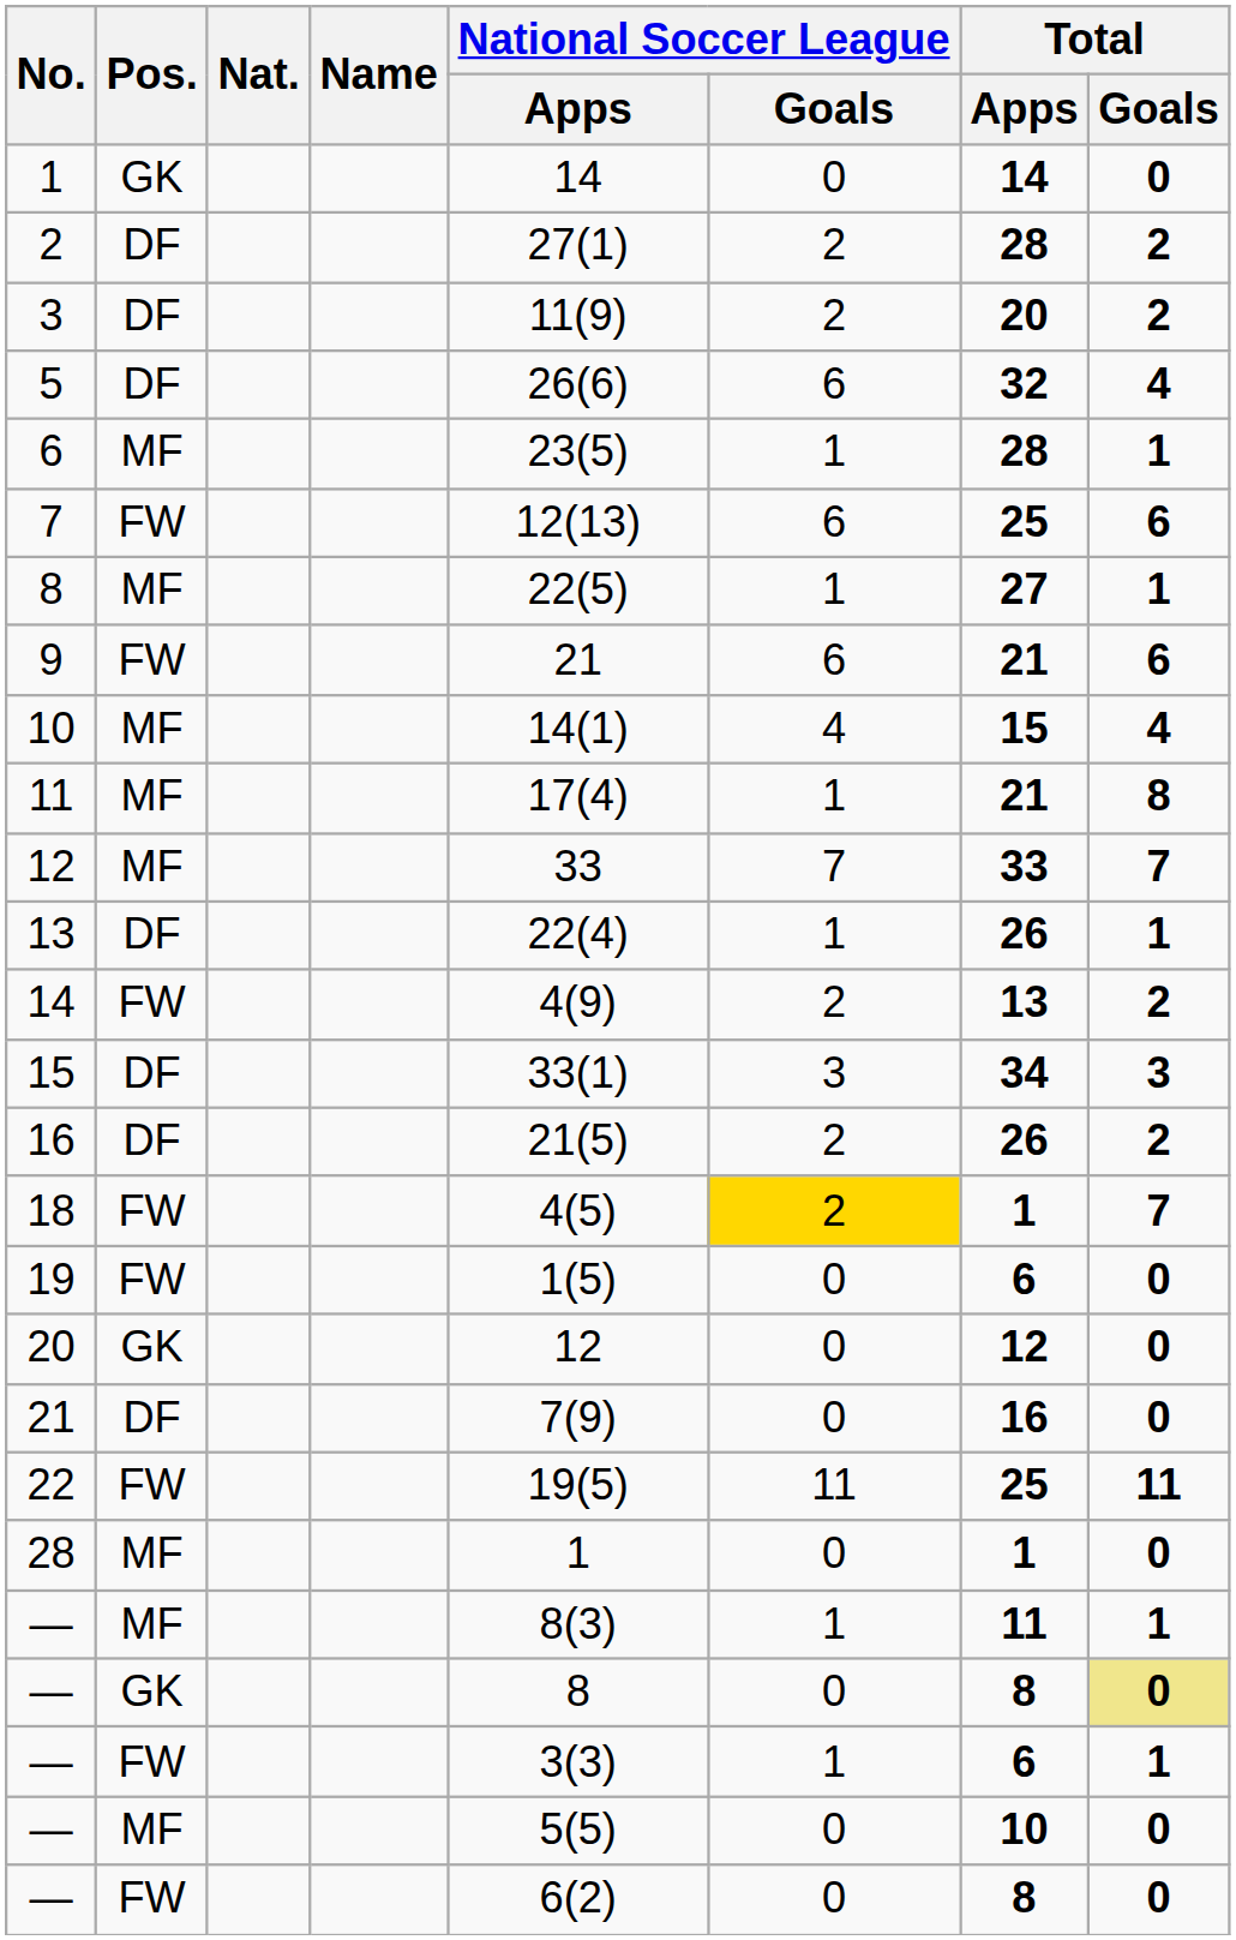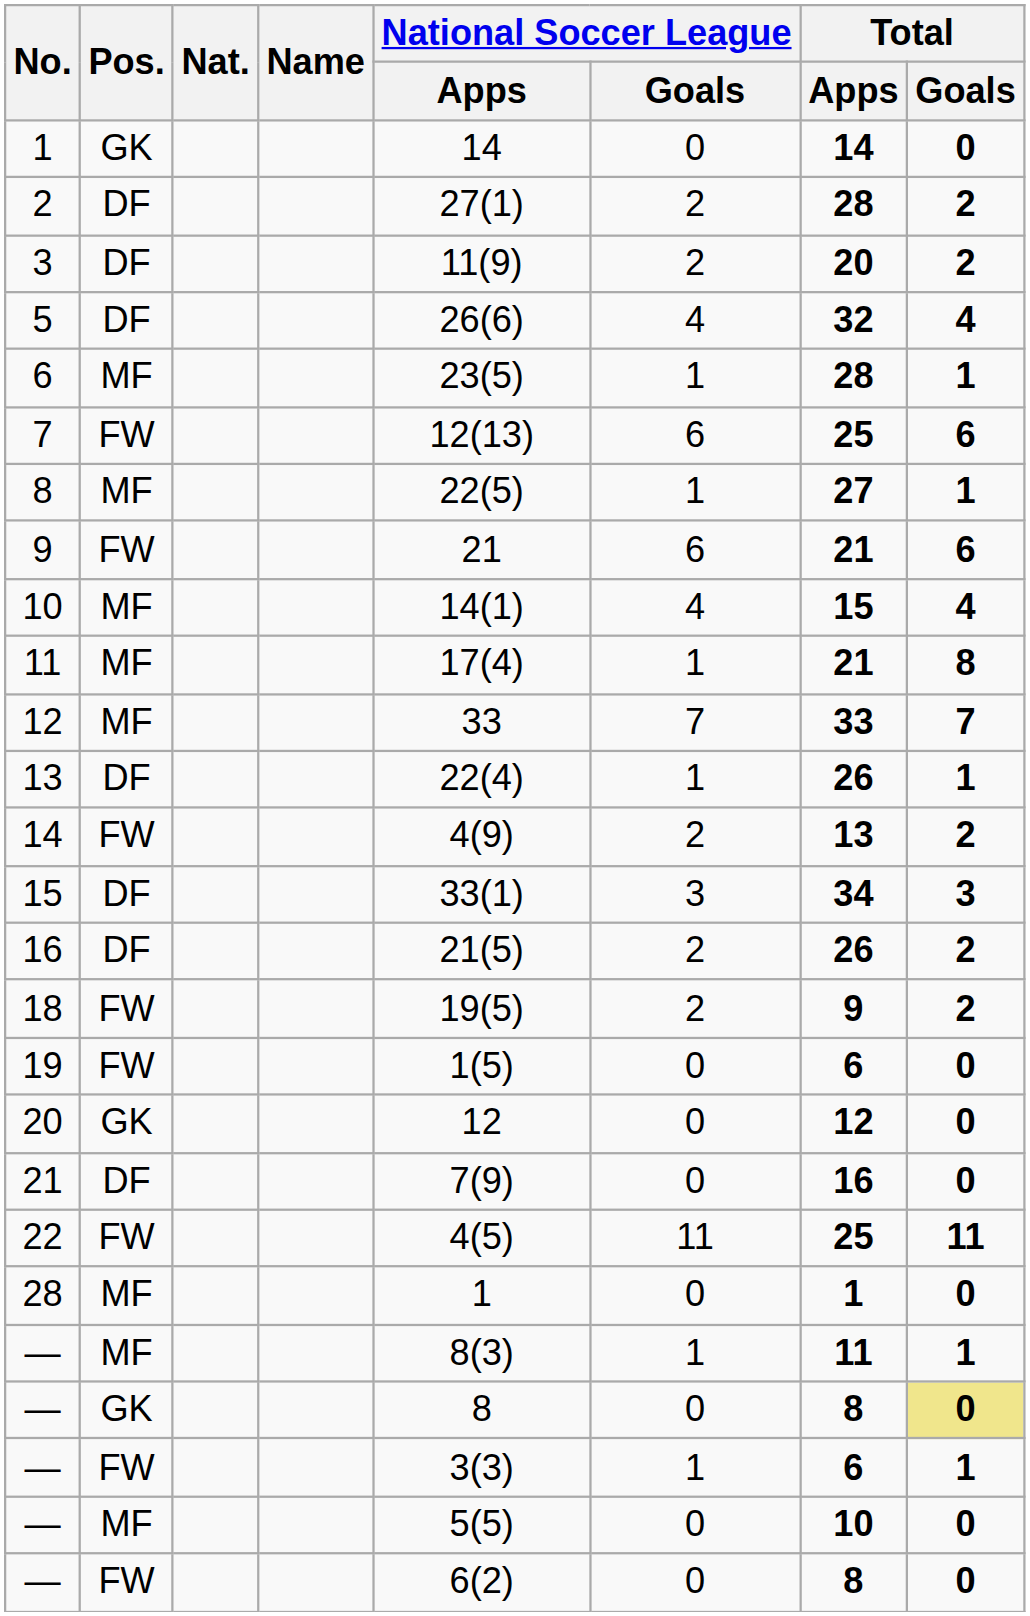5 | National Soccer League / Goals: 6 -> 4
18 | National Soccer League / Apps: 4(5) -> 19(5)
18 | National Soccer League / Goals: gold background -> no background
18 | Total / Apps: 1 -> 9
18 | Total / Goals: 7 -> 2
22 | National Soccer League / Apps: 19(5) -> 4(5)
